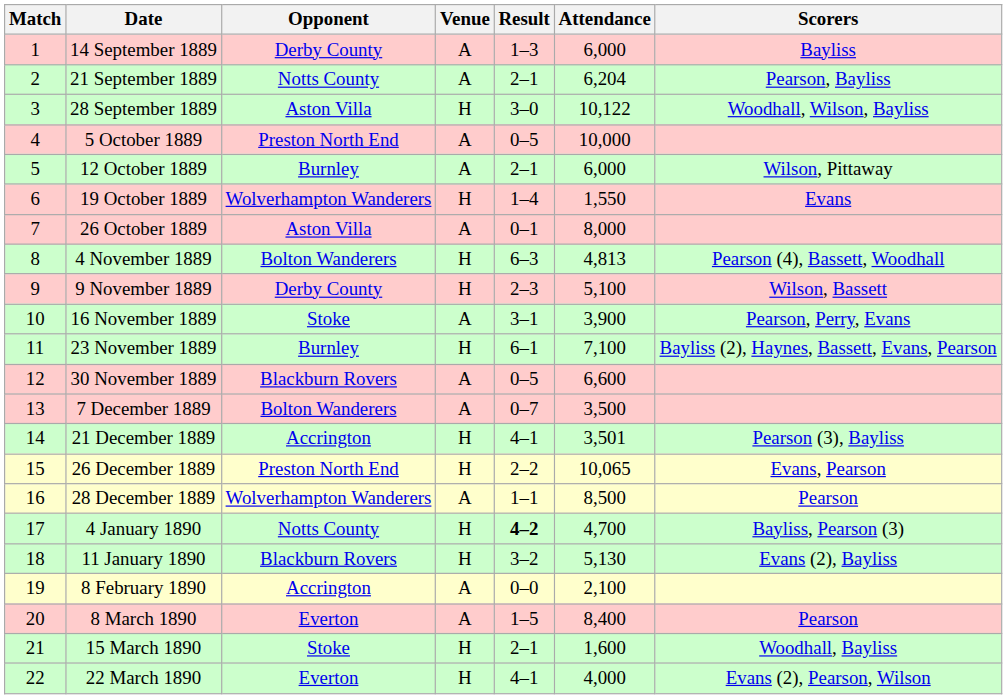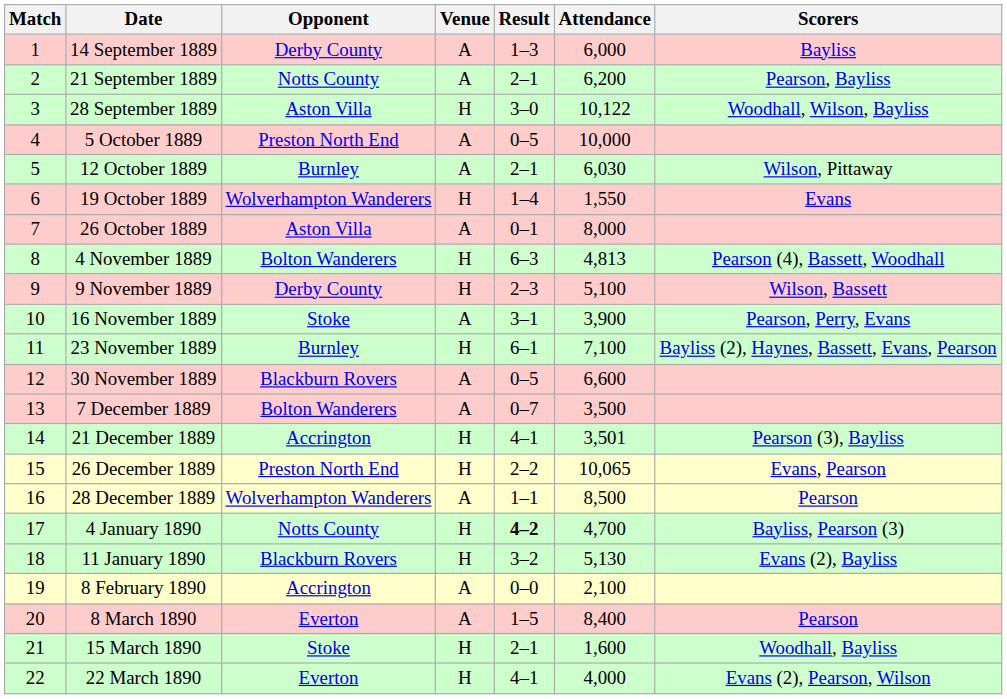21 September 1889 | Attendance: 6,204 -> 6,200
12 October 1889 | Attendance: 6,000 -> 6,030
